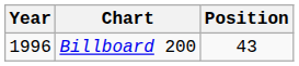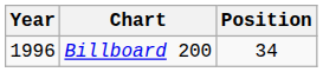Billboard 200 | Position: 43 -> 34
